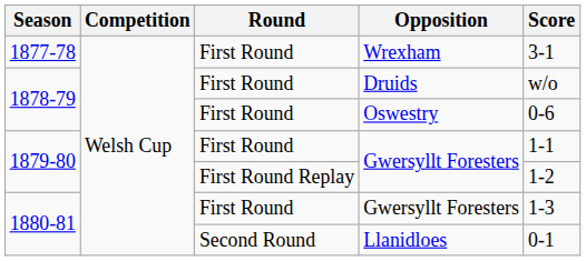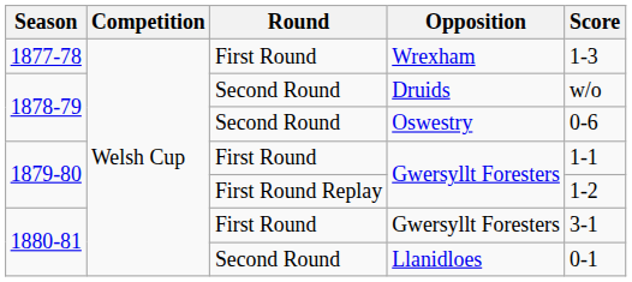Wrexham | Score: 3-1 -> 1-3
Druids | Round: First Round -> Second Round
Oswestry | Round: First Round -> Second Round
1880-81 / Gwersyllt Foresters | Score: 1-3 -> 3-1
